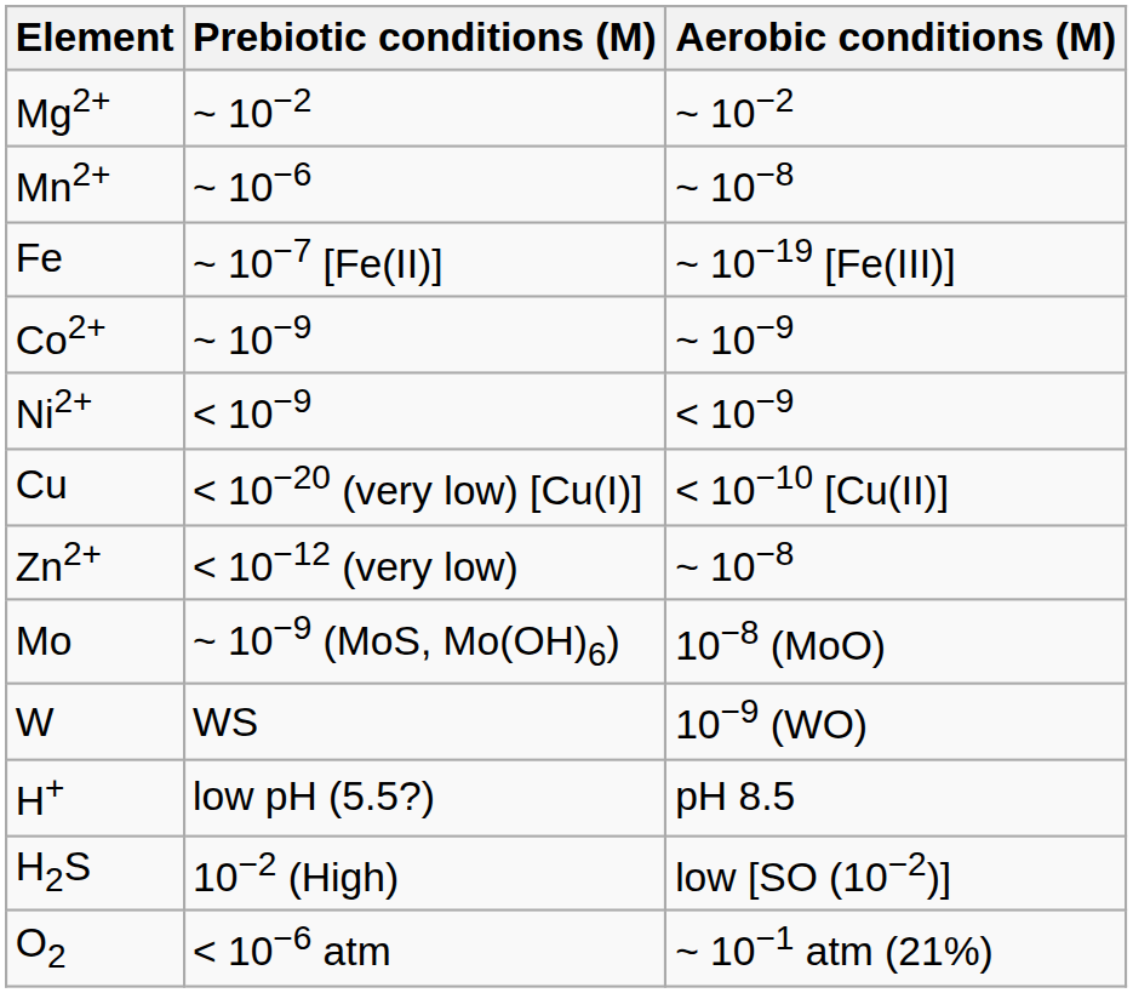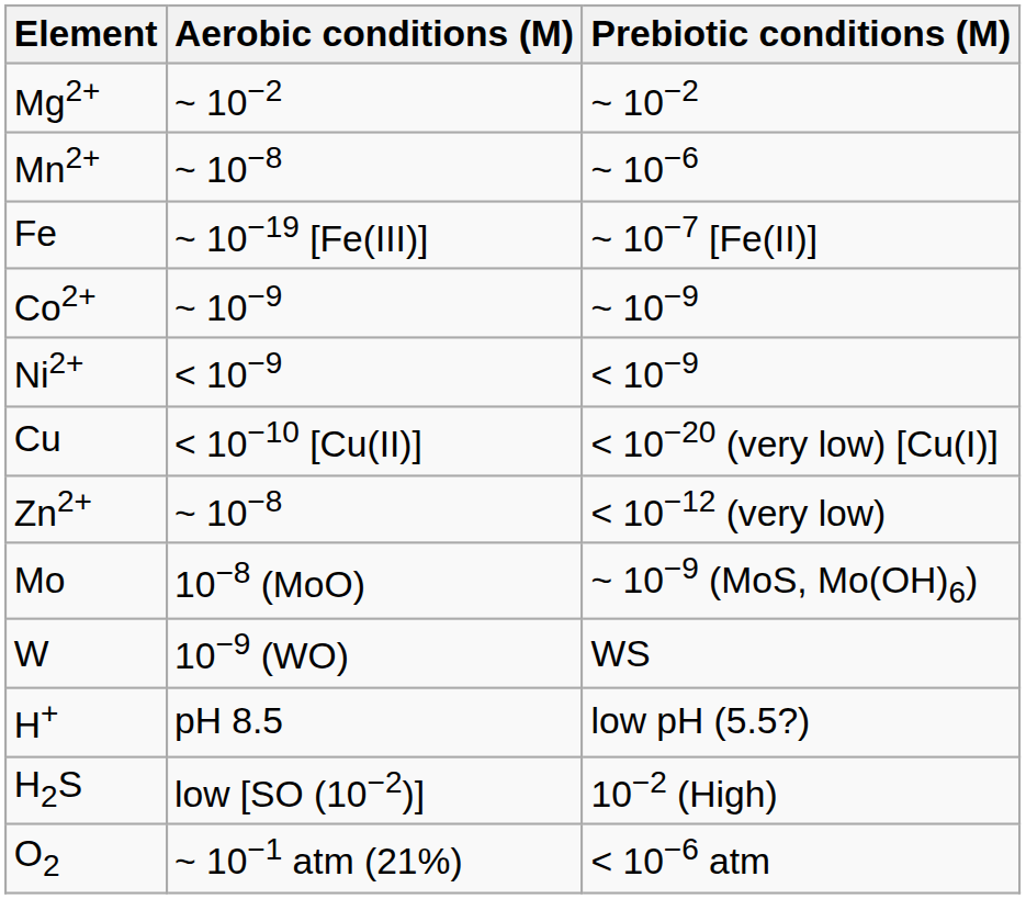columns swapped: Prebiotic conditions (M) <-> Aerobic conditions (M)
